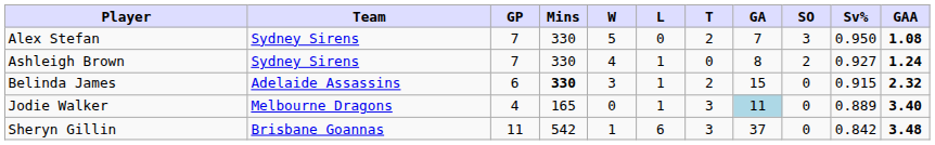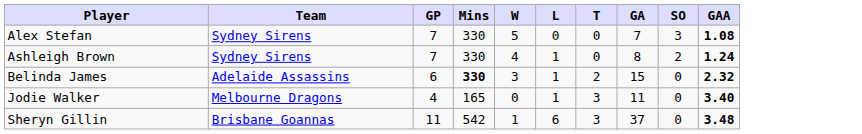- column: Sv% | 0.950 | 0.927 | 0.915 | 0.889 | 0.842
Alex Stefan | T: 2 -> 0
Jodie Walker | GA: lightblue background -> no background
